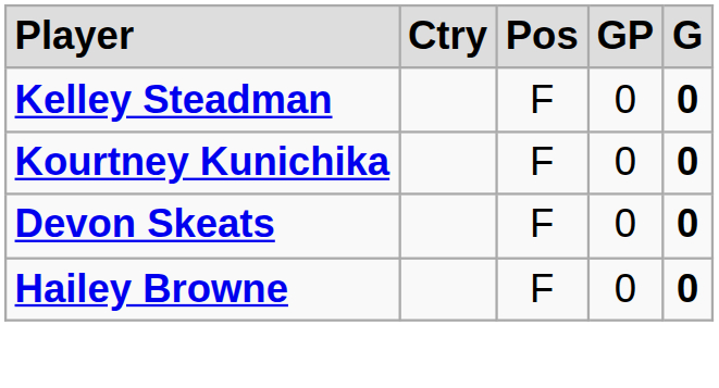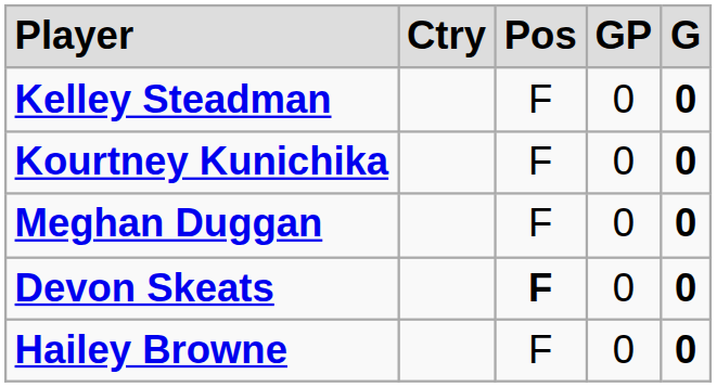+ row: Meghan Duggan | F | 0 | 0
Devon Skeats | column 3: normal -> bold
